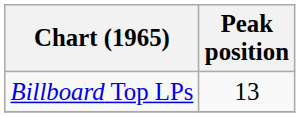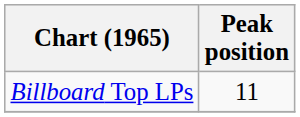Billboard Top LPs | Peak position: 13 -> 11
